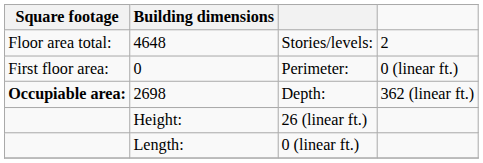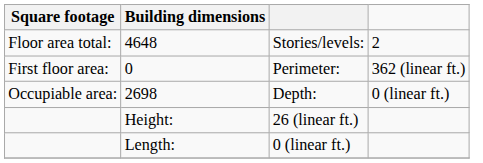Perimeter: | column 4: 0 (linear ft.) -> 362 (linear ft.)
Depth: | Square footage: bold -> normal
Depth: | column 4: 362 (linear ft.) -> 0 (linear ft.)
